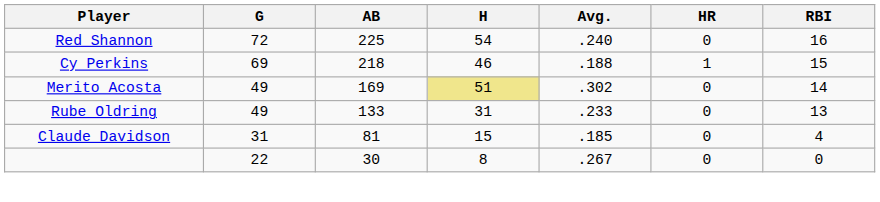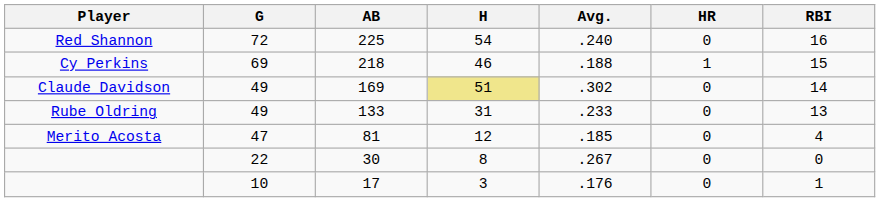169 | Player: Merito Acosta -> Claude Davidson
81 | Player: Claude Davidson -> Merito Acosta
81 | G: 31 -> 47
81 | H: 15 -> 12
+ row: 10 | 17 | 3 | .176 | 0 | 1
